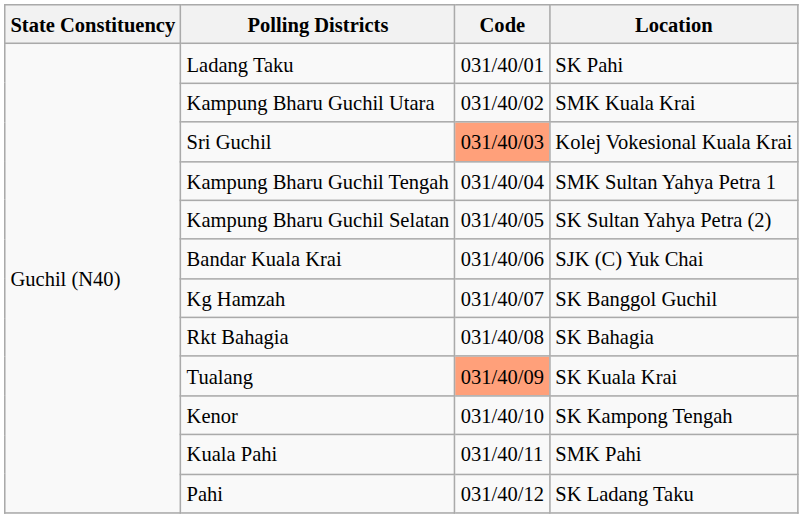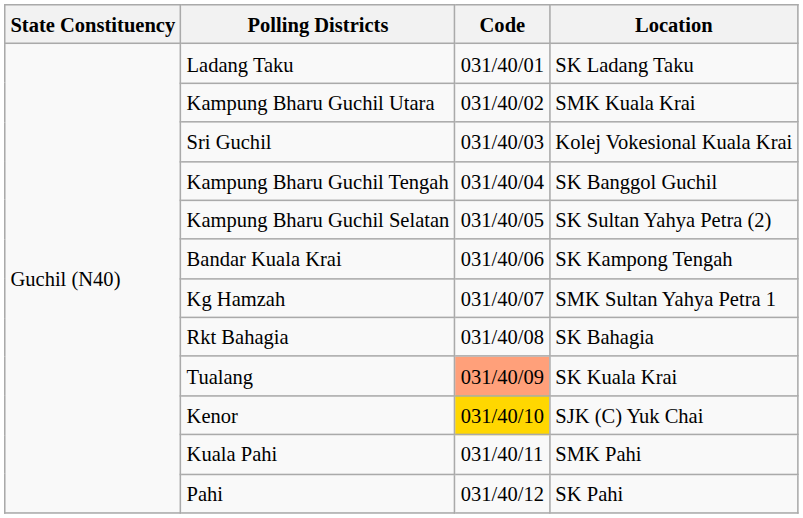Ladang Taku | Location: SK Pahi -> SK Ladang Taku
Sri Guchil | Code: lightsalmon background -> no background
Kampung Bharu Guchil Tengah | Location: SMK Sultan Yahya Petra 1 -> SK Banggol Guchil
Bandar Kuala Krai | Location: SJK (C) Yuk Chai -> SK Kampong Tengah
Kg Hamzah | Location: SK Banggol Guchil -> SMK Sultan Yahya Petra 1
Kenor | Code: no background -> gold background
Kenor | Location: SK Kampong Tengah -> SJK (C) Yuk Chai
Pahi | Location: SK Ladang Taku -> SK Pahi
